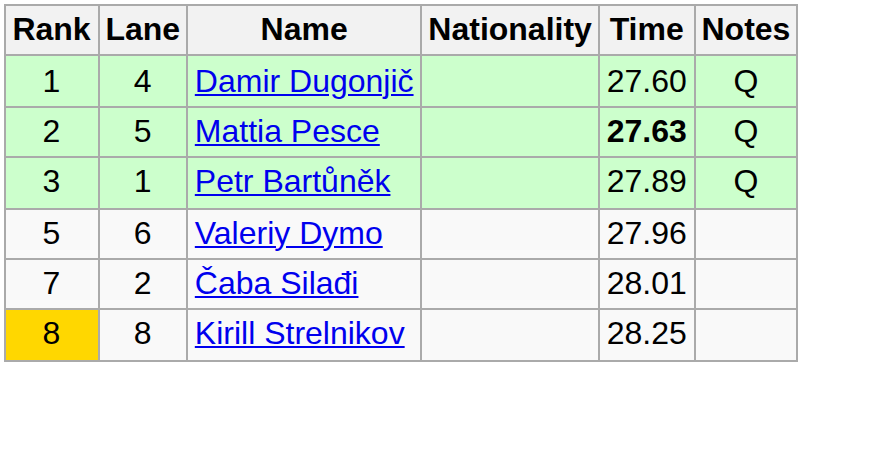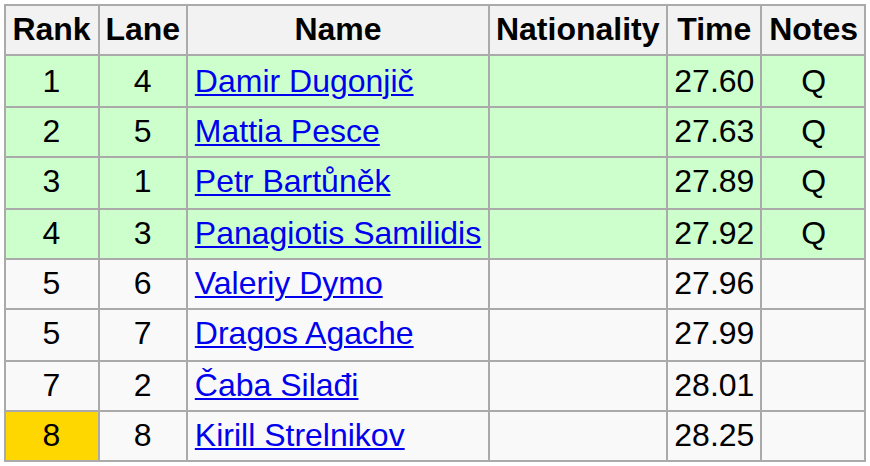Mattia Pesce | Time: bold -> normal
+ row: 4 | 3 | Panagiotis Samilidis | 27.92 | Q
+ row: 5 | 7 | Dragos Agache | 27.99
